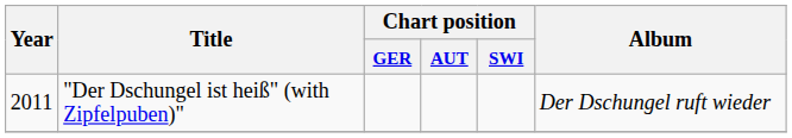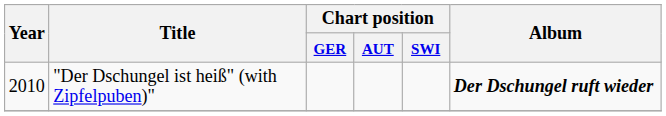"Der Dschungel ist heiß" (with Zipfelpuben)" | Year: 2011 -> 2010
"Der Dschungel ist heiß" (with Zipfelpuben)" | Album: normal -> bold
